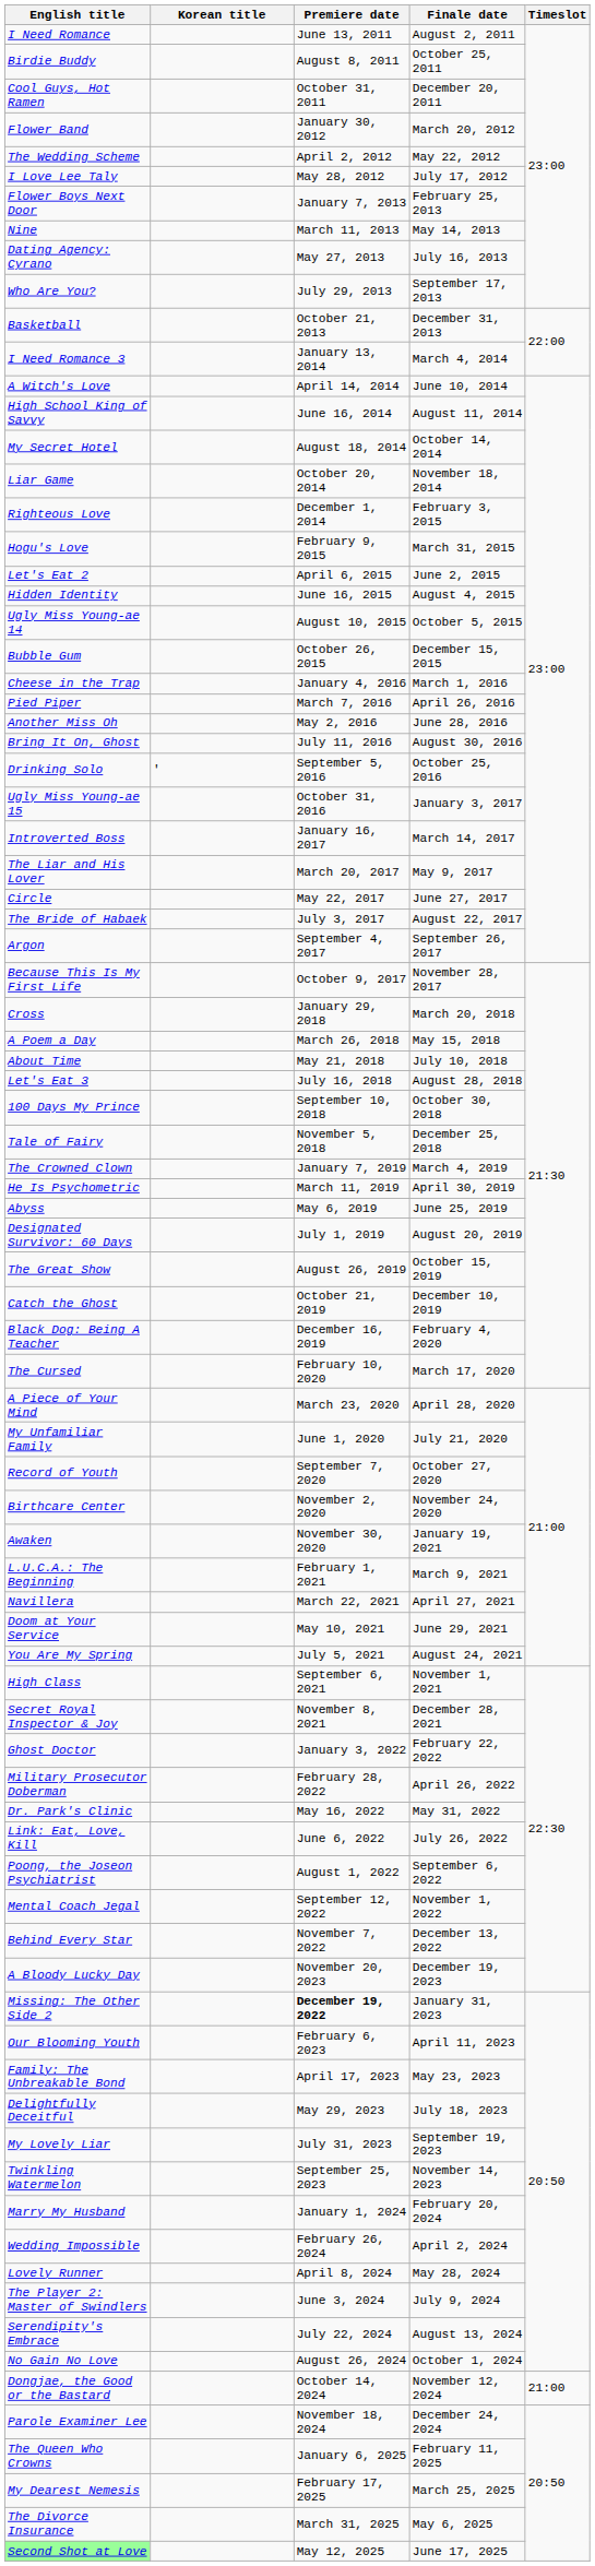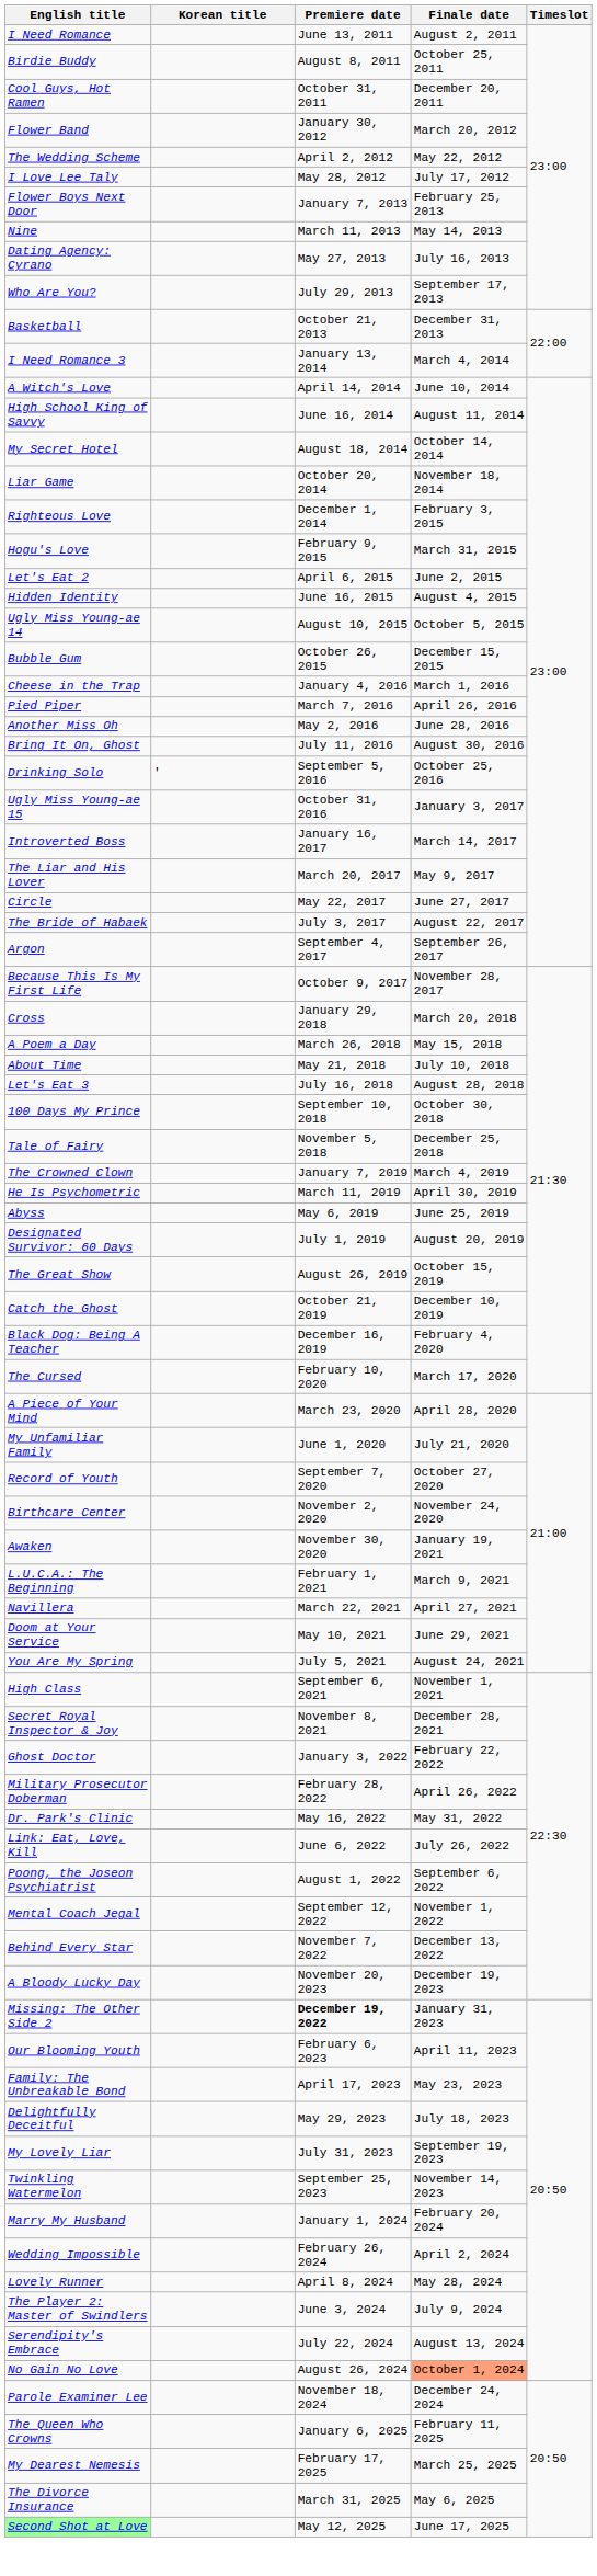No Gain No Love | Finale date: no background -> lightsalmon background
- row: Dongjae, the Good or the Bastard | October 14, 2024 | November 12, 2024 | 21:00
